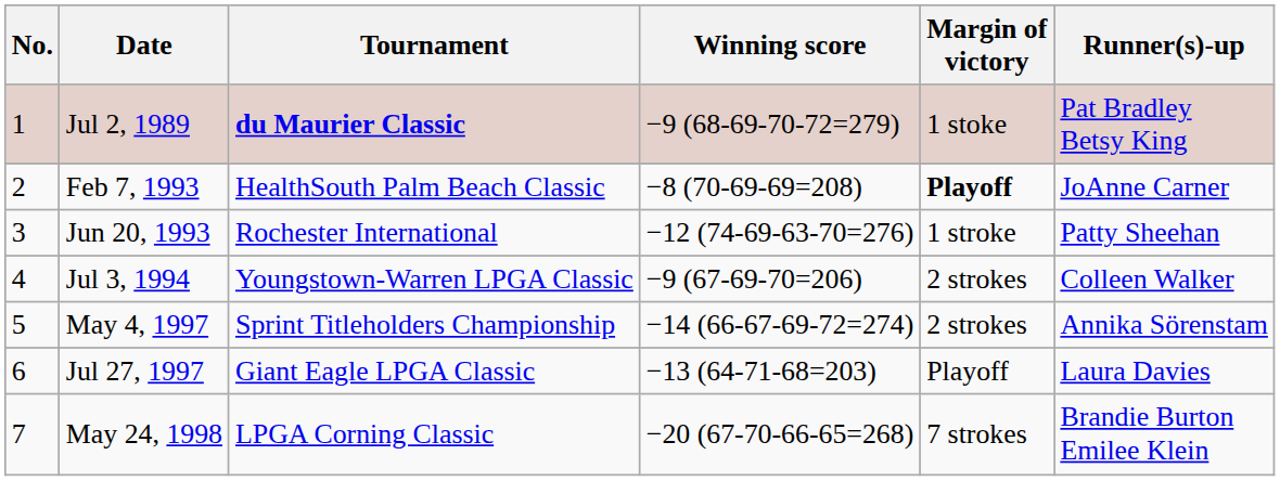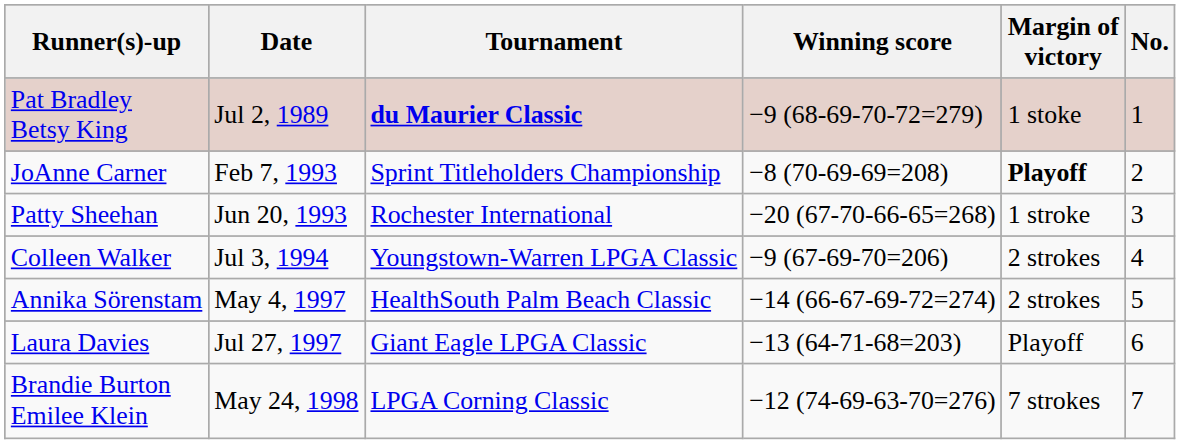columns swapped: No. <-> Runner(s)-up
Feb 7, 1993 | Tournament: HealthSouth Palm Beach Classic -> Sprint Titleholders Championship
Jun 20, 1993 | Winning score: −12 (74-69-63-70=276) -> −20 (67-70-66-65=268)
May 4, 1997 | Tournament: Sprint Titleholders Championship -> HealthSouth Palm Beach Classic
May 24, 1998 | Winning score: −20 (67-70-66-65=268) -> −12 (74-69-63-70=276)
